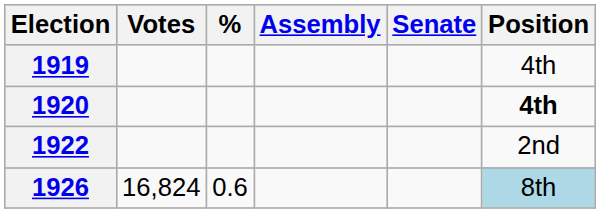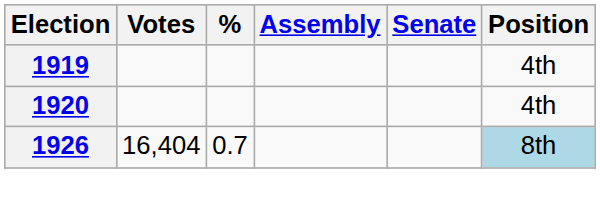1920 | Position: bold -> normal
- row: 1922 | 2nd
1926 | Votes: 16,824 -> 16,404
1926 | %: 0.6 -> 0.7
